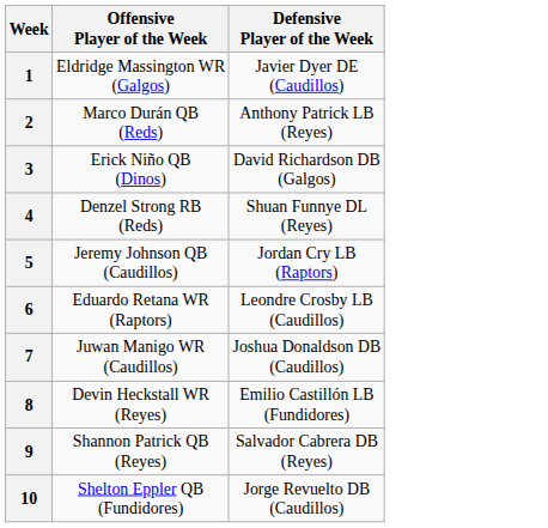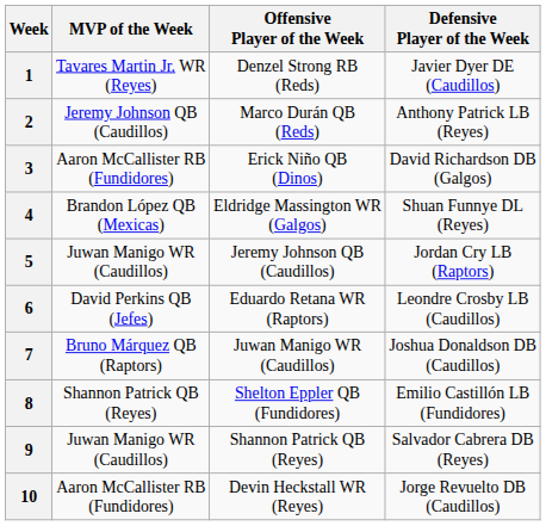+ column: MVP of the Week | Tavares Martin Jr. WR (Reyes) | Jeremy Johnson QB (Caudillos) | Aaron McCallister RB (Fundidores) | Brandon López QB (Mexicas) | Juwan Manigo WR (Caudillos) | David Perkins QB (Jefes) | Bruno Márquez QB (Raptors) | Shannon Patrick QB (Reyes) | Juwan Manigo WR (Caudillos) | Aaron McCallister RB (Fundidores)
1 | Offensive Player of the Week: Eldridge Massington WR (Galgos) -> Denzel Strong RB (Reds)
4 | Offensive Player of the Week: Denzel Strong RB (Reds) -> Eldridge Massington WR (Galgos)
8 | Offensive Player of the Week: Devin Heckstall WR (Reyes) -> Shelton Eppler QB (Fundidores)
10 | Offensive Player of the Week: Shelton Eppler QB (Fundidores) -> Devin Heckstall WR (Reyes)
